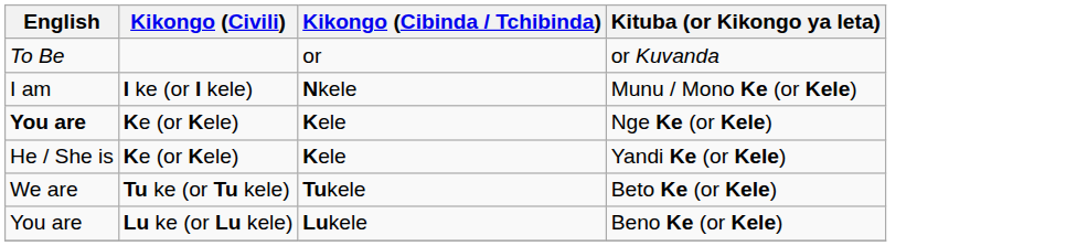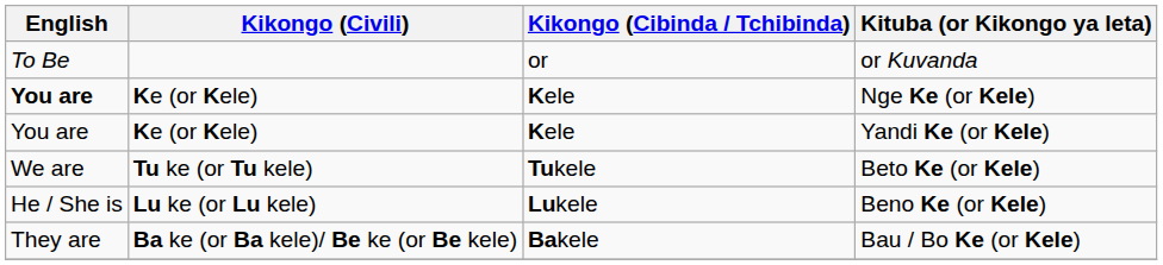- row: I am | I ke (or I kele) | Nkele | Munu / Mono Ke (or Kele)
Yandi Ke (or Kele) | English: He / She is -> You are
Beno Ke (or Kele) | English: You are -> He / She is
+ row: They are | Ba ke (or Ba kele)/ Be ke (or Be kele) | Bakele | Bau / Bo Ke (or Kele)
